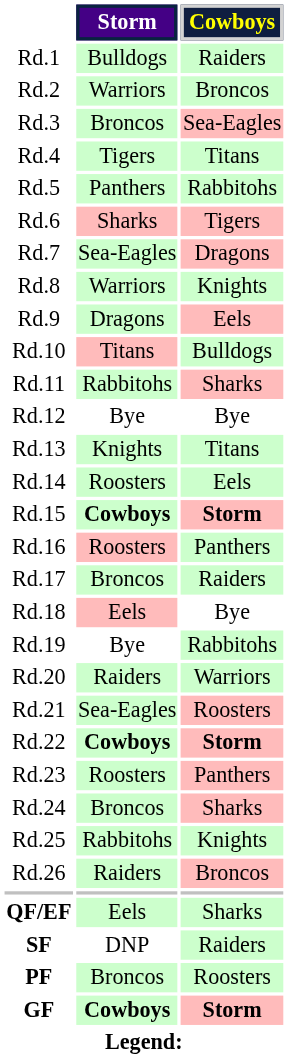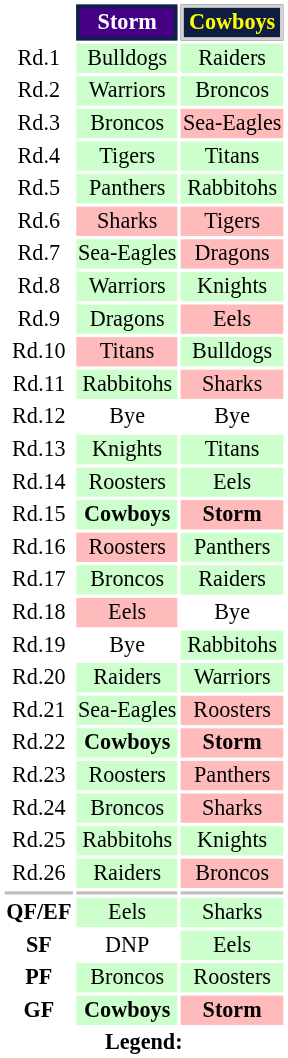SF | Cowboys: Raiders -> Eels
